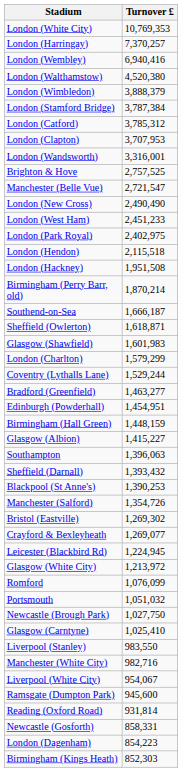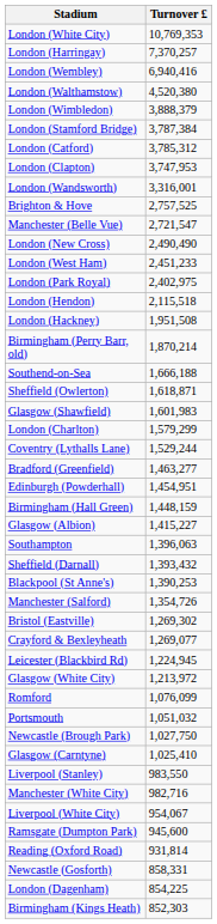London (Clapton) | Turnover £: 3,707,953 -> 3,747,953
Southend-on-Sea | Turnover £: 1,666,187 -> 1,666,188
London (Dagenham) | Turnover £: 854,223 -> 854,225
